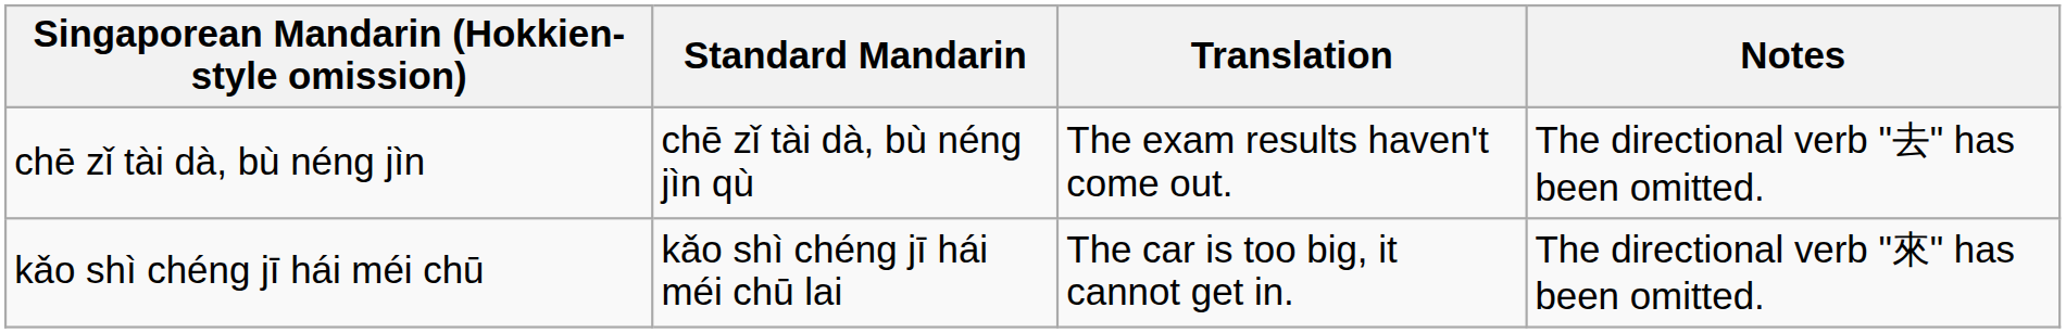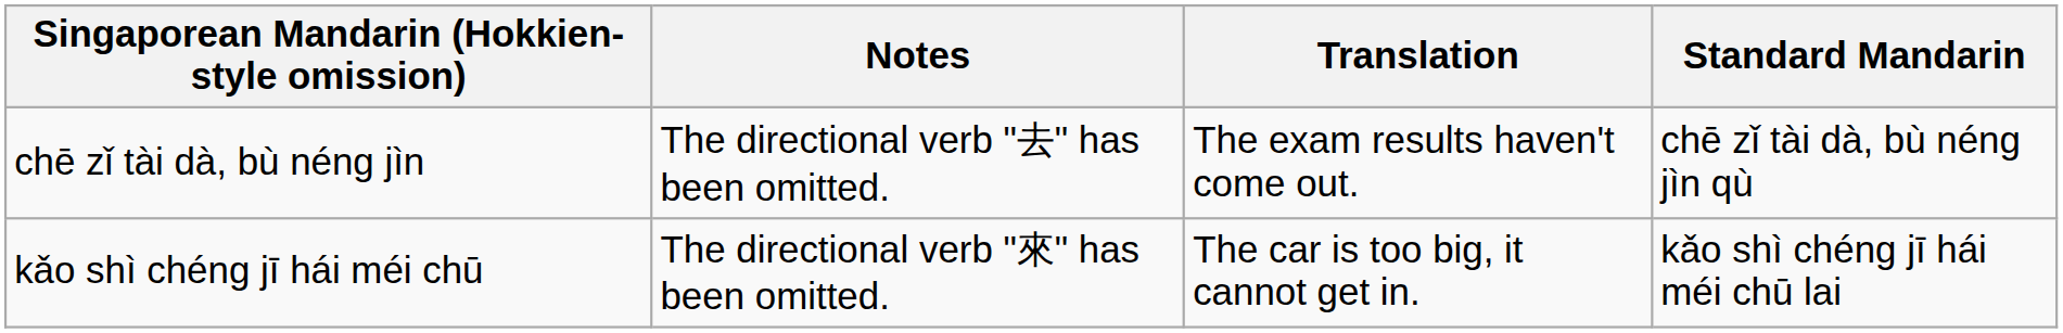columns swapped: Standard Mandarin <-> Notes
